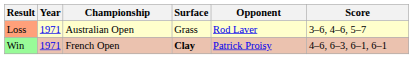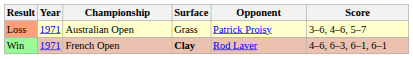Loss | Opponent: Rod Laver -> Patrick Proisy
Win | Opponent: Patrick Proisy -> Rod Laver
